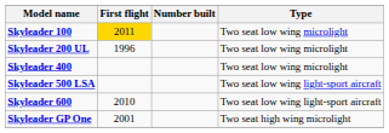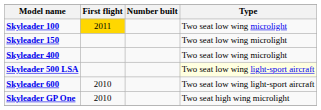+ row: Skyleader 150 | Two seat low wing microlight
- row: Skyleader 200 UL | 1996 | Two seat low wing microlight
Skyleader 500 LSA | Type: no background -> lightyellow background
Skyleader GP One | First flight: 2001 -> 2010
